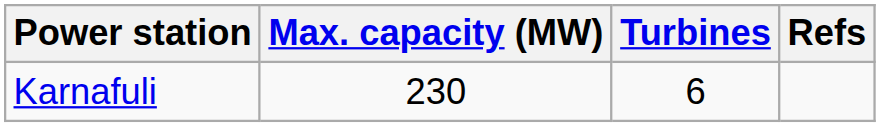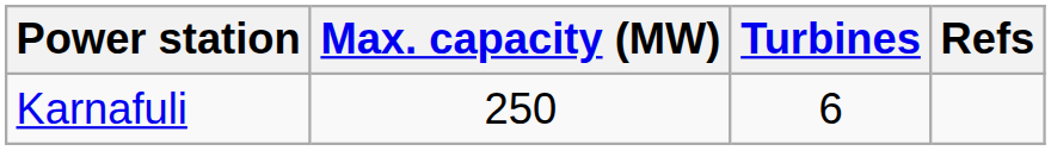Karnafuli | Max. capacity (MW): 230 -> 250
